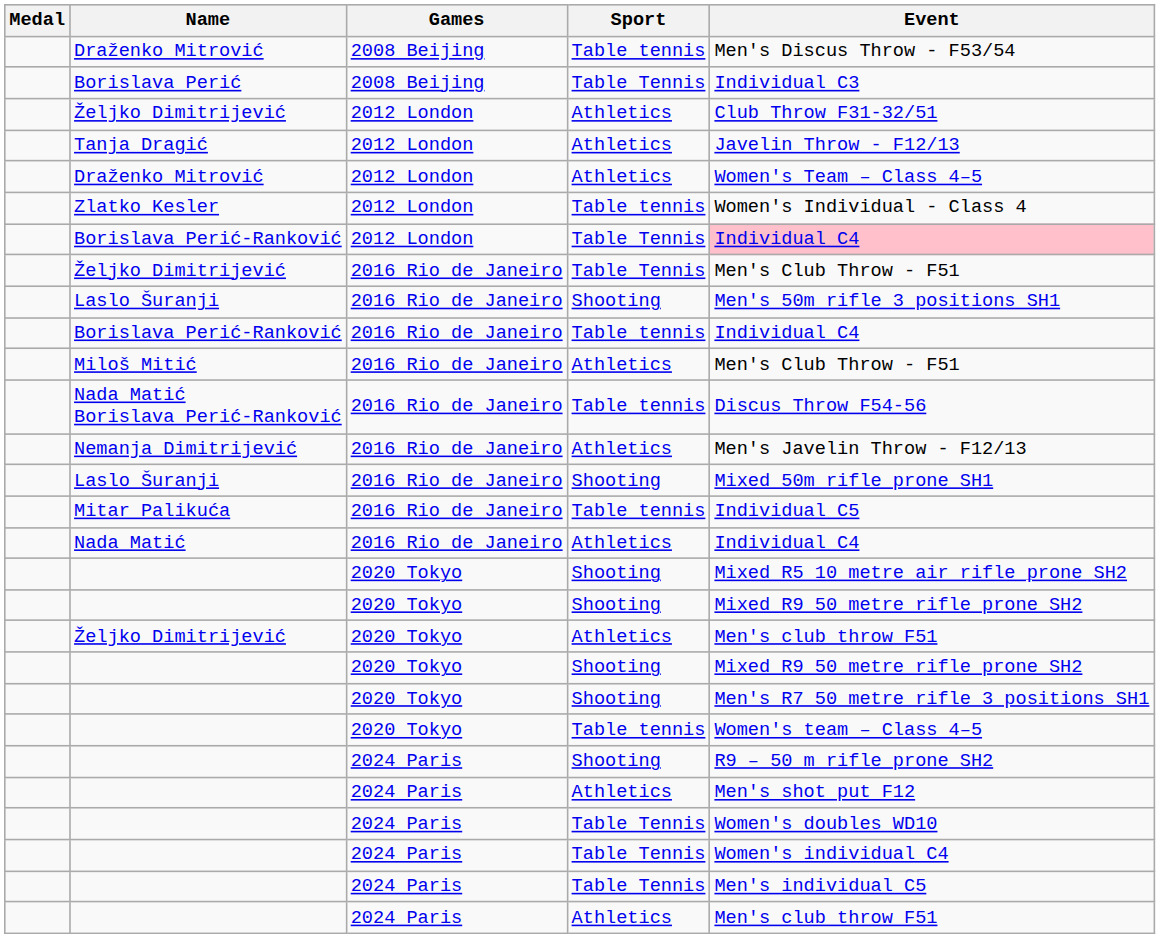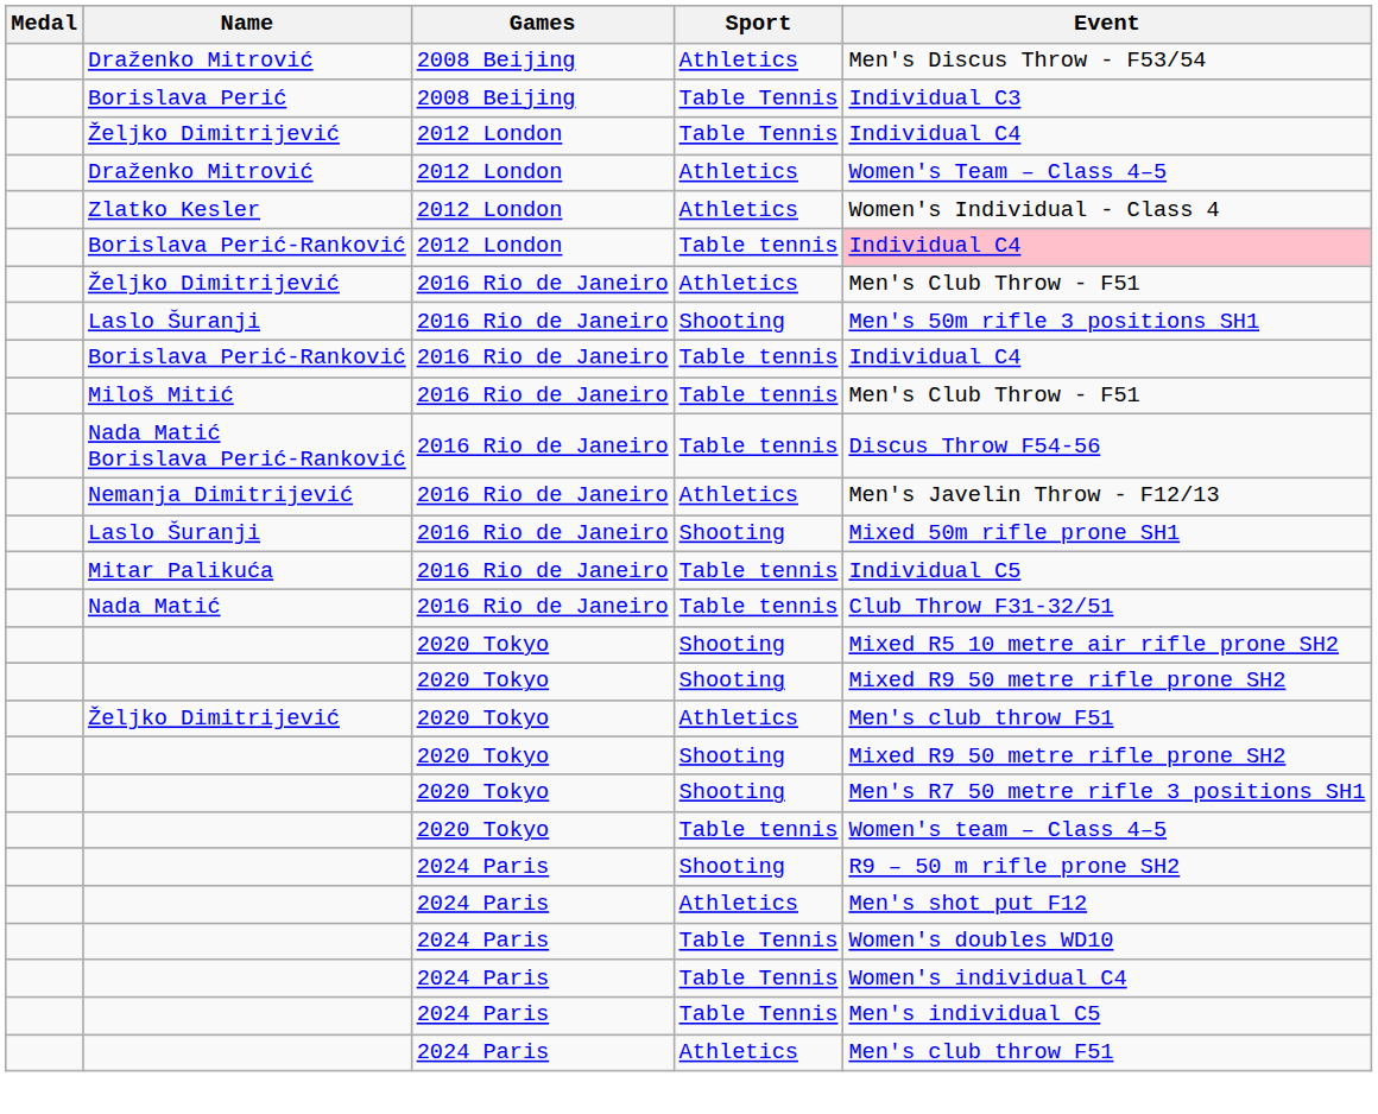Draženko Mitrović / 2008 Beijing | Sport: Table tennis -> Athletics
Željko Dimitrijević / 2012 London | Sport: Athletics -> Table Tennis
Željko Dimitrijević / 2012 London | Event: Club Throw F31-32/51 -> Individual C4
- row: Tanja Dragić | 2012 London | Athletics | Javelin Throw - F12/13
Zlatko Kesler | Sport: Table tennis -> Athletics
Borislava Perić-Ranković / 2012 London | Sport: Table Tennis -> Table tennis
Željko Dimitrijević / 2016 Rio de Janeiro | Sport: Table Tennis -> Athletics
Miloš Mitić | Sport: Athletics -> Table tennis
Nada Matić | Sport: Athletics -> Table tennis
Nada Matić | Event: Individual C4 -> Club Throw F31-32/51
